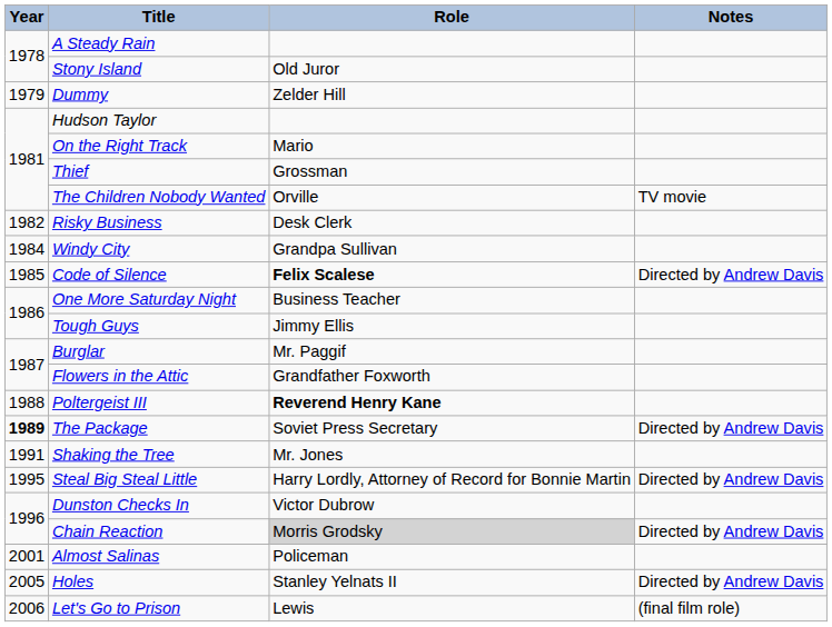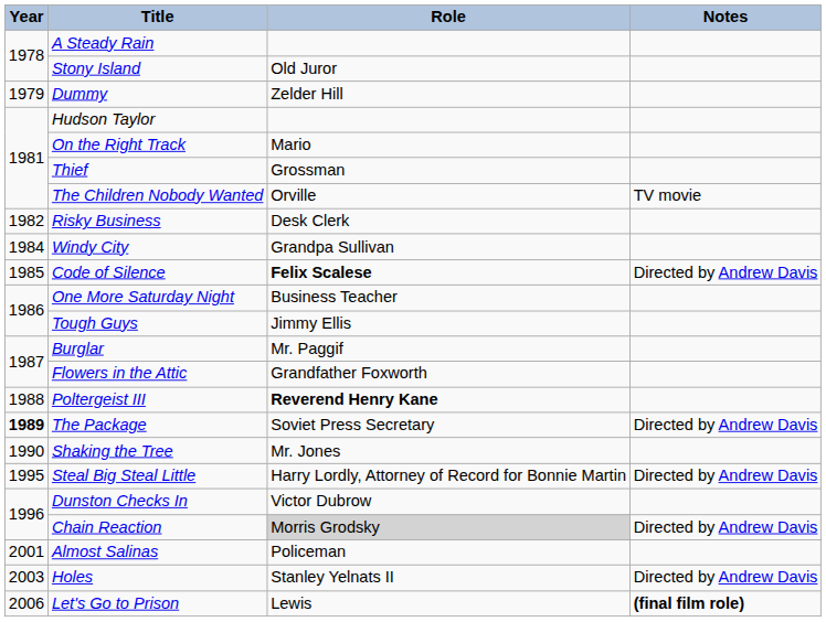Shaking the Tree | Year: 1991 -> 1990
Holes | Year: 2005 -> 2003
Let's Go to Prison | Notes: normal -> bold
